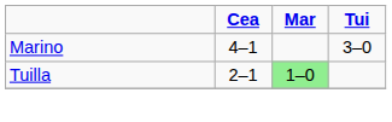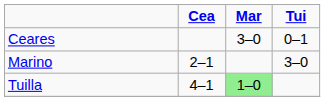+ row: Ceares | 3–0 | 0–1
Marino | Cea: 4–1 -> 2–1
Tuilla | Cea: 2–1 -> 4–1
